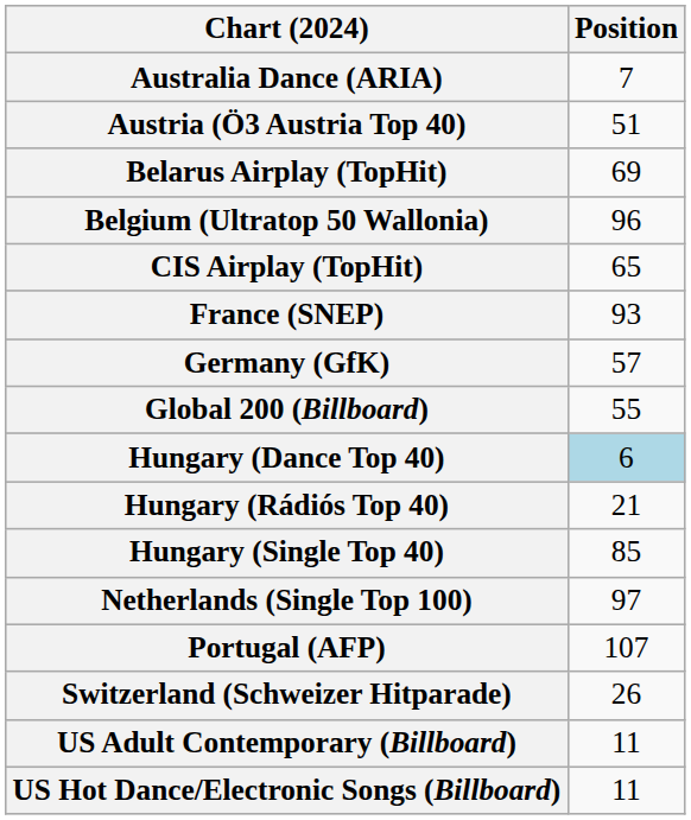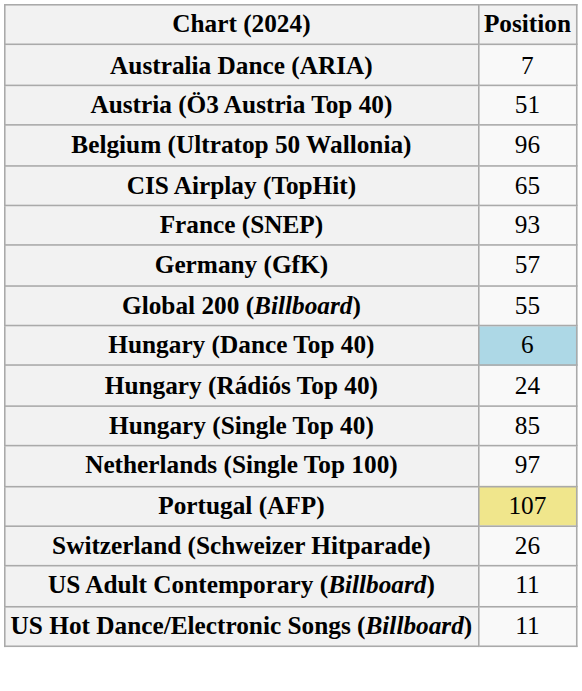- row: Belarus Airplay (TopHit) | 69
Hungary (Rádiós Top 40) | Position: 21 -> 24
Portugal (AFP) | Position: no background -> khaki background
